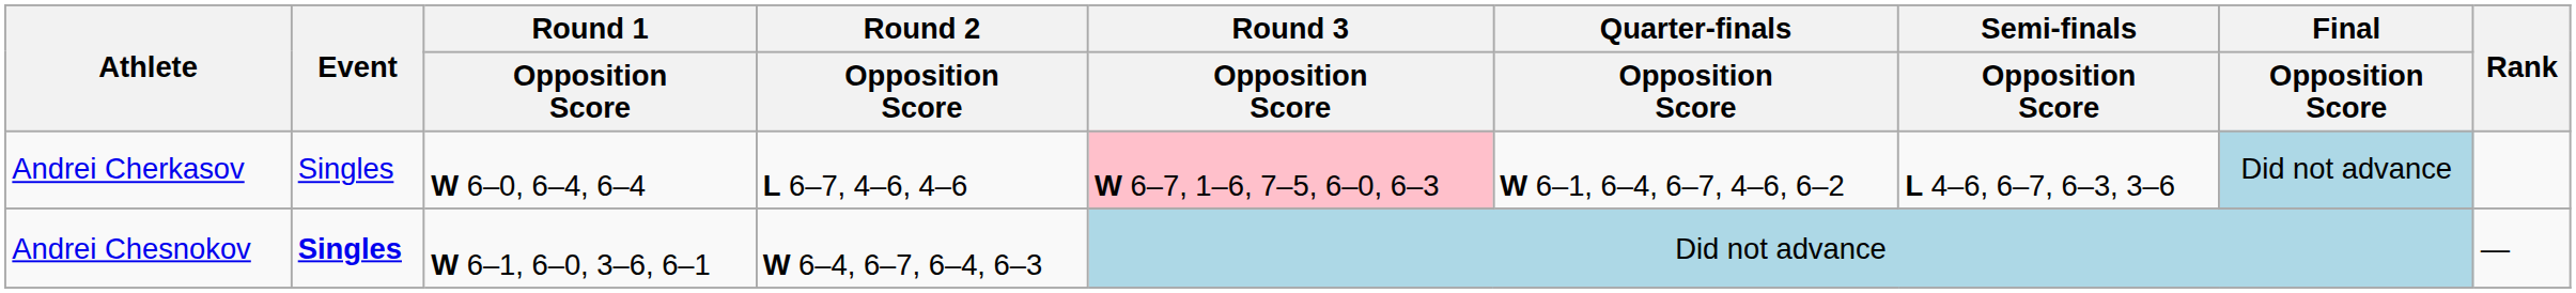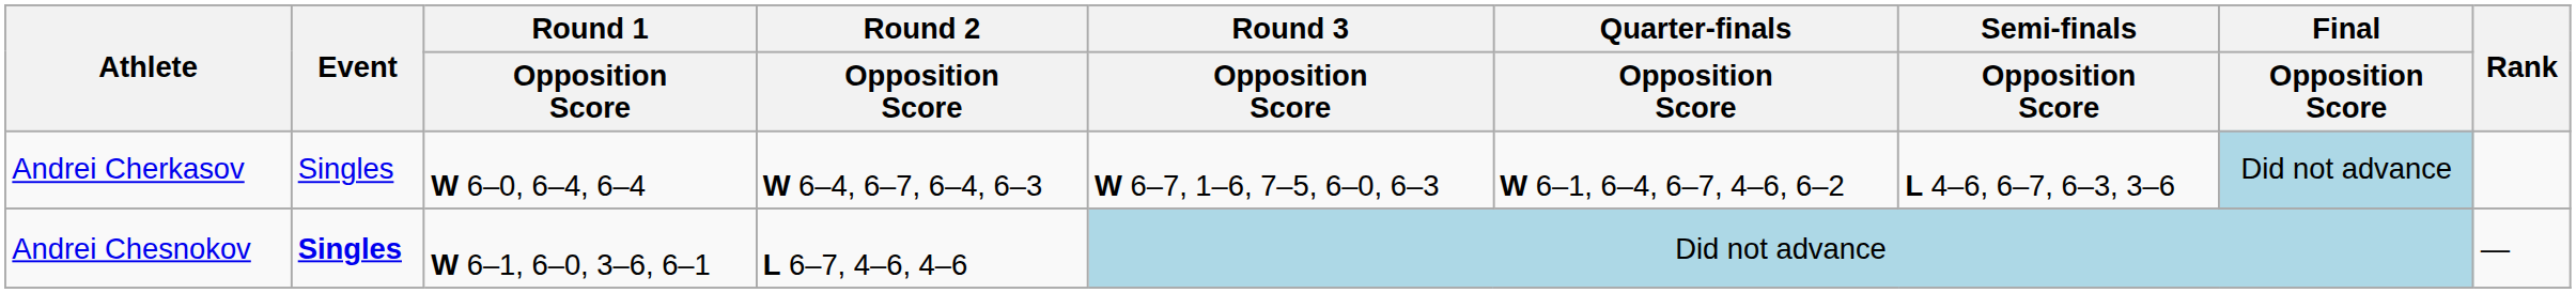Andrei Cherkasov | Round 2 / Opposition Score: L 6–7, 4–6, 4–6 -> W 6–4, 6–7, 6–4, 6–3
Andrei Cherkasov | Round 3 / Opposition Score: pink background -> no background
Andrei Chesnokov | Round 2 / Opposition Score: W 6–4, 6–7, 6–4, 6–3 -> L 6–7, 4–6, 4–6
